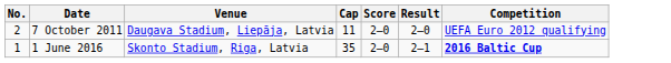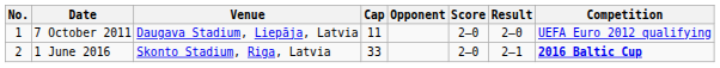+ column: Opponent
7 October 2011 | No.: 2 -> 1
1 June 2016 | No.: 1 -> 2
1 June 2016 | Cap: 35 -> 33
